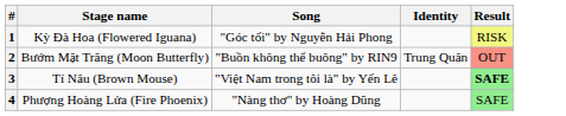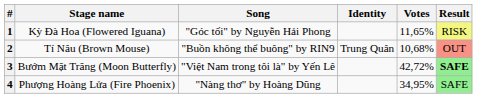+ column: Votes | 11,65% | 10,68% | 42,72% | 34,95%
2 | Stage name: Bướm Mặt Trăng (Moon Butterfly) -> Tí Nâu (Brown Mouse)
3 | Stage name: Tí Nâu (Brown Mouse) -> Bướm Mặt Trăng (Moon Butterfly)
